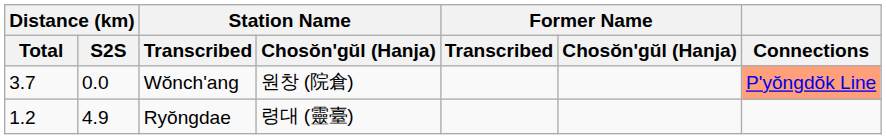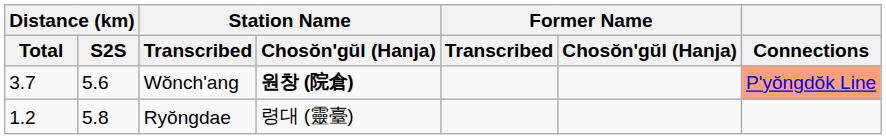Wŏnch'ang | Distance (km) / S2S: 0.0 -> 5.6
Wŏnch'ang | Station Name / Chosŏn'gŭl (Hanja): normal -> bold
Ryŏngdae | Distance (km) / S2S: 4.9 -> 5.8
